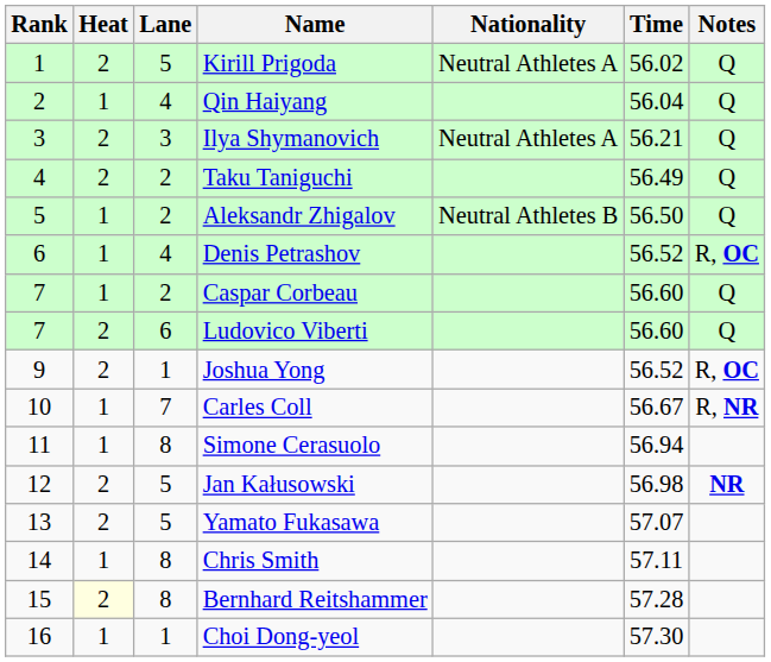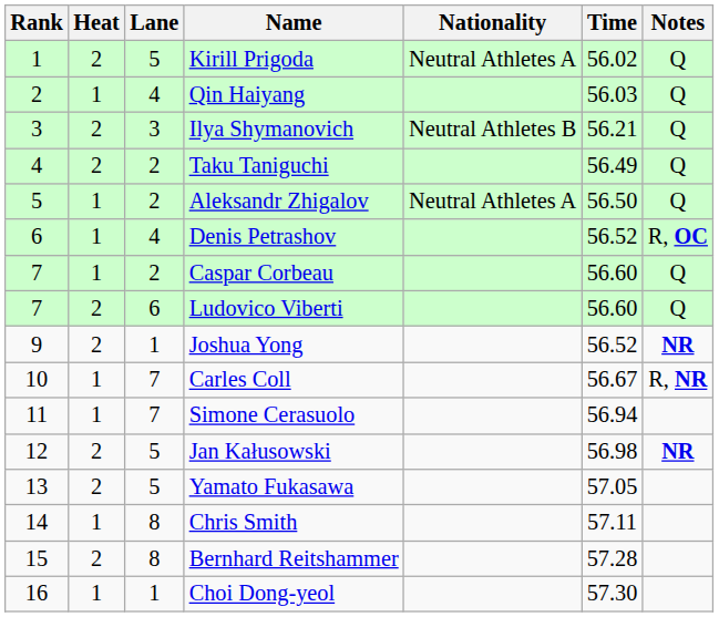Qin Haiyang | Time: 56.04 -> 56.03
Ilya Shymanovich | Nationality: Neutral Athletes A -> Neutral Athletes B
Aleksandr Zhigalov | Nationality: Neutral Athletes B -> Neutral Athletes A
Joshua Yong | Notes: R, OC -> NR
Simone Cerasuolo | Lane: 8 -> 7
Yamato Fukasawa | Time: 57.07 -> 57.05
Bernhard Reitshammer | Heat: lightyellow background -> no background
